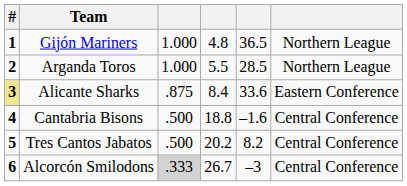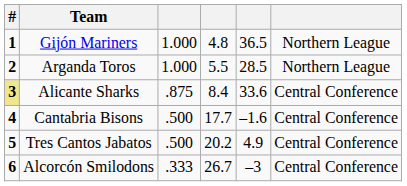Alicante Sharks | column 6: Eastern Conference -> Central Conference
Cantabria Bisons | column 4: 18.8 -> 17.7
Tres Cantos Jabatos | column 5: 8.2 -> 4.9
Alcorcón Smilodons | column 3: lightgrey background -> no background
